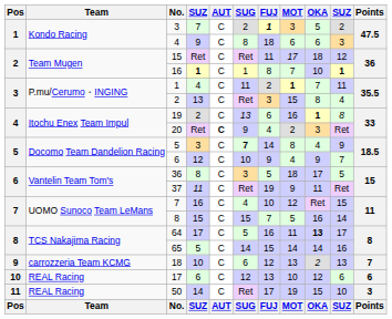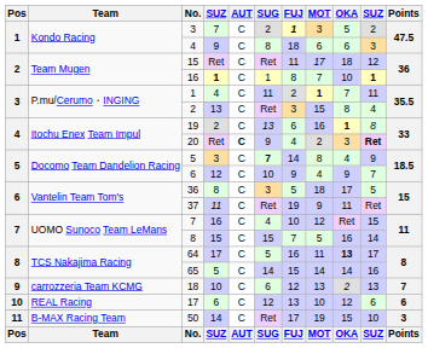20 | column 10: normal -> bold
50 | Team: REAL Racing -> B-MAX Racing Team
